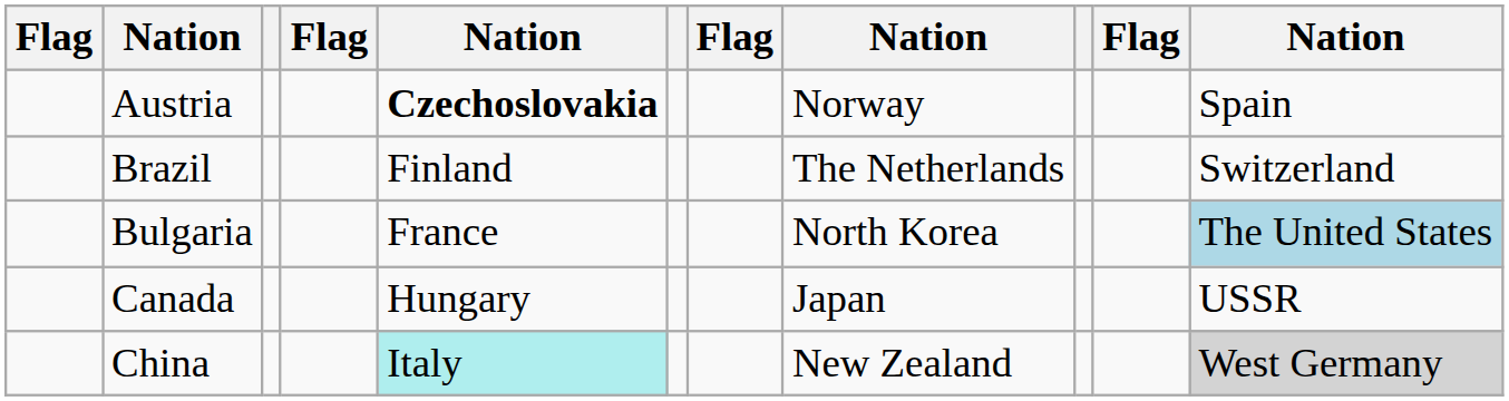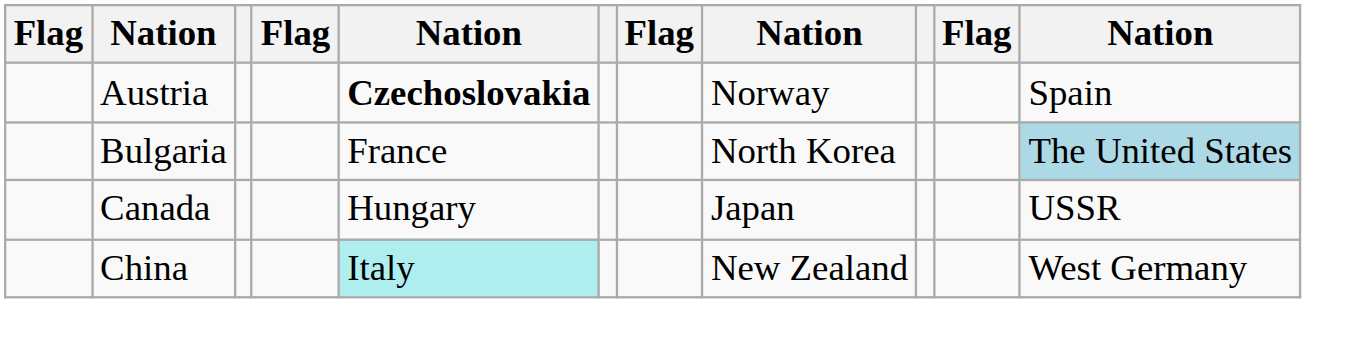- row: Brazil | Finland | The Netherlands | Switzerland
China | column 11: lightgrey background -> no background
